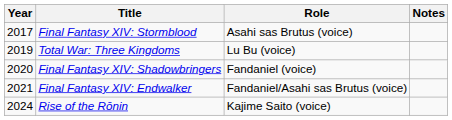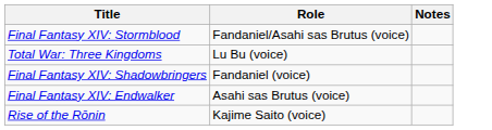- column: Year | 2017 | 2019 | 2020 | 2021 | 2024
Final Fantasy XIV: Stormblood | Role: Asahi sas Brutus (voice) -> Fandaniel/Asahi sas Brutus (voice)
Final Fantasy XIV: Endwalker | Role: Fandaniel/Asahi sas Brutus (voice) -> Asahi sas Brutus (voice)
